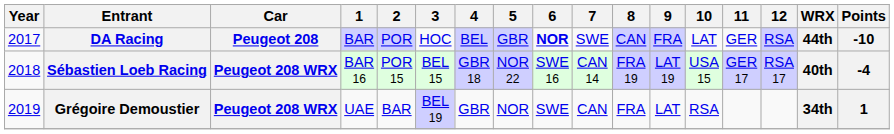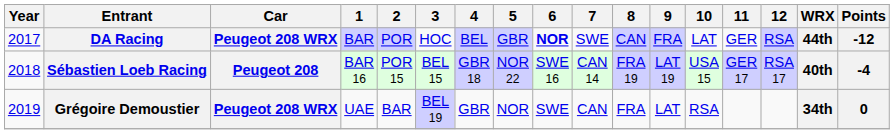DA Racing | Car: Peugeot 208 -> Peugeot 208 WRX
DA Racing | Points: -10 -> -12
Sébastien Loeb Racing | Car: Peugeot 208 WRX -> Peugeot 208
Grégoire Demoustier | Points: 1 -> 0
